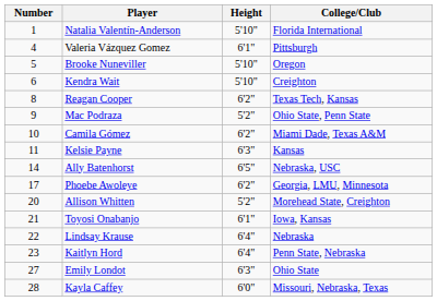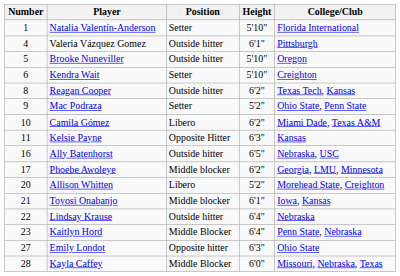+ column: Position | Setter | Outside hitter | Outside hitter | Setter | Outside hitter | Setter | Libero | Opposite Hitter | Outside hitter | Middle blocker | Libero | Middle blocker | Outside hitter | Middle Blocker | Opposite hitter | Middle Blocker
Ally Batenhorst | Number: 14 -> 16
